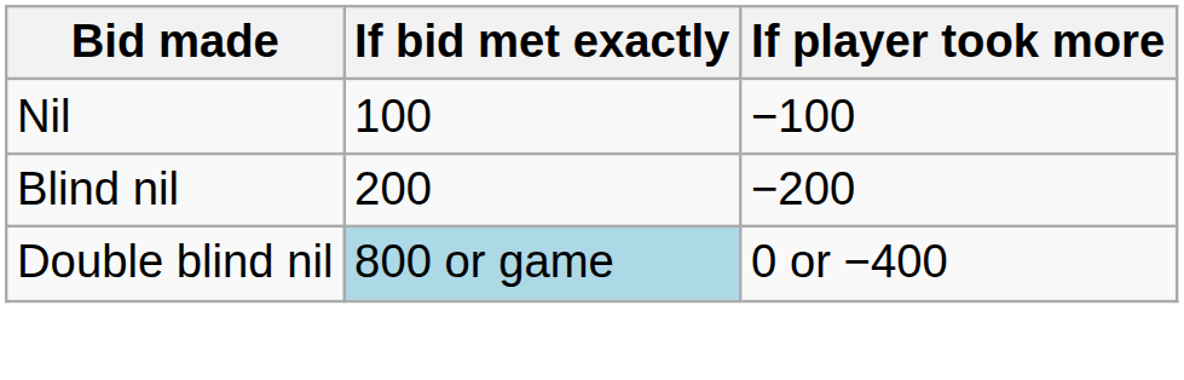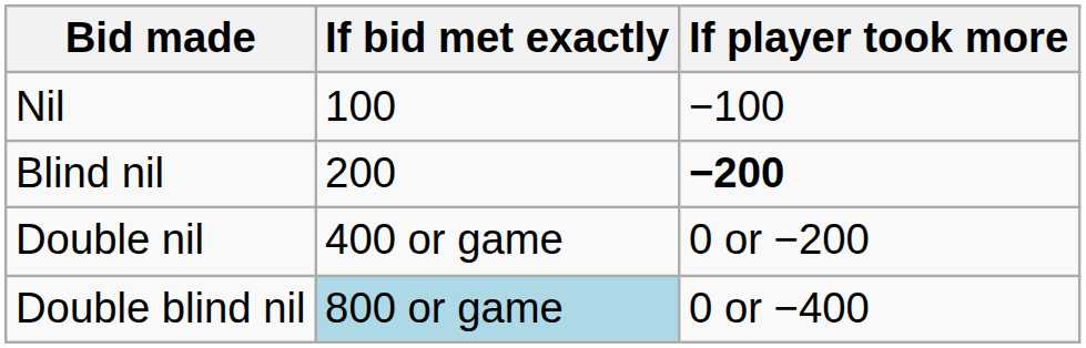Blind nil | If player took more: normal -> bold
+ row: Double nil | 400 or game | 0 or −200
